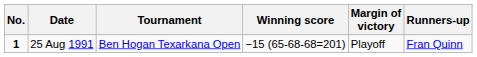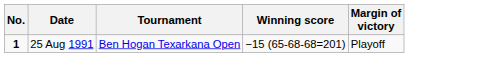- column: Runners-up | Fran Quinn
